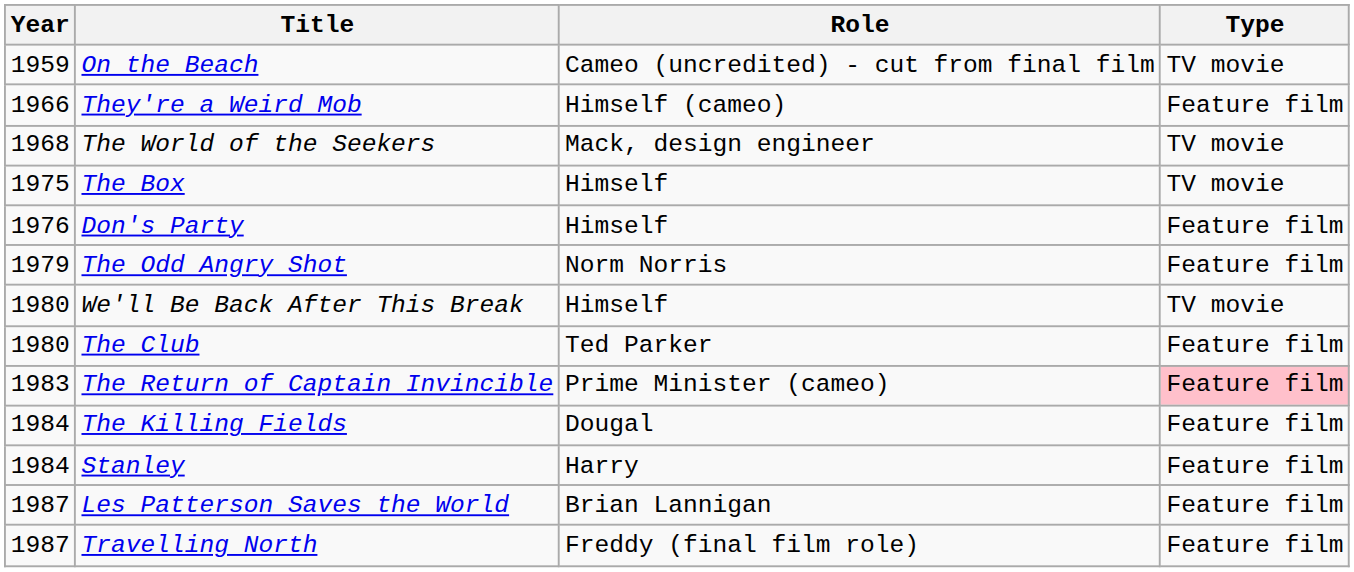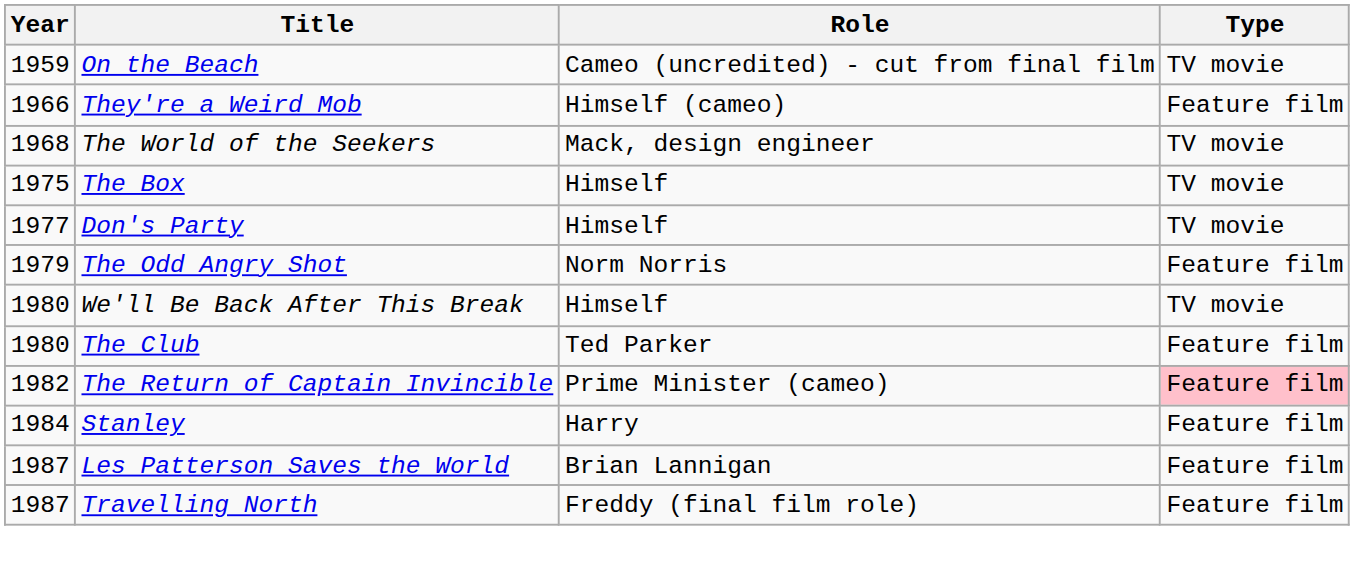Don's Party | Year: 1976 -> 1977
Don's Party | Type: Feature film -> TV movie
The Return of Captain Invincible | Year: 1983 -> 1982
- row: 1984 | The Killing Fields | Dougal | Feature film
